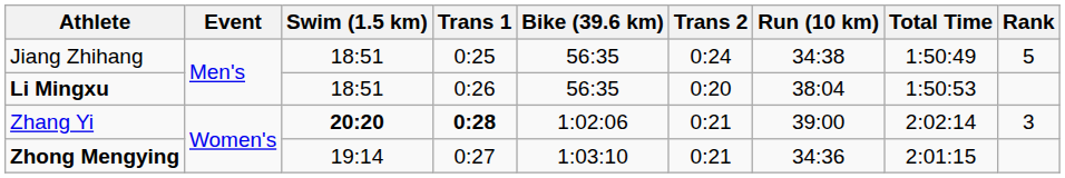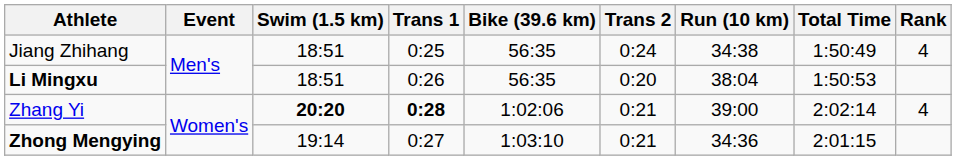Jiang Zhihang | Rank: 5 -> 4
Zhang Yi | Rank: 3 -> 4
